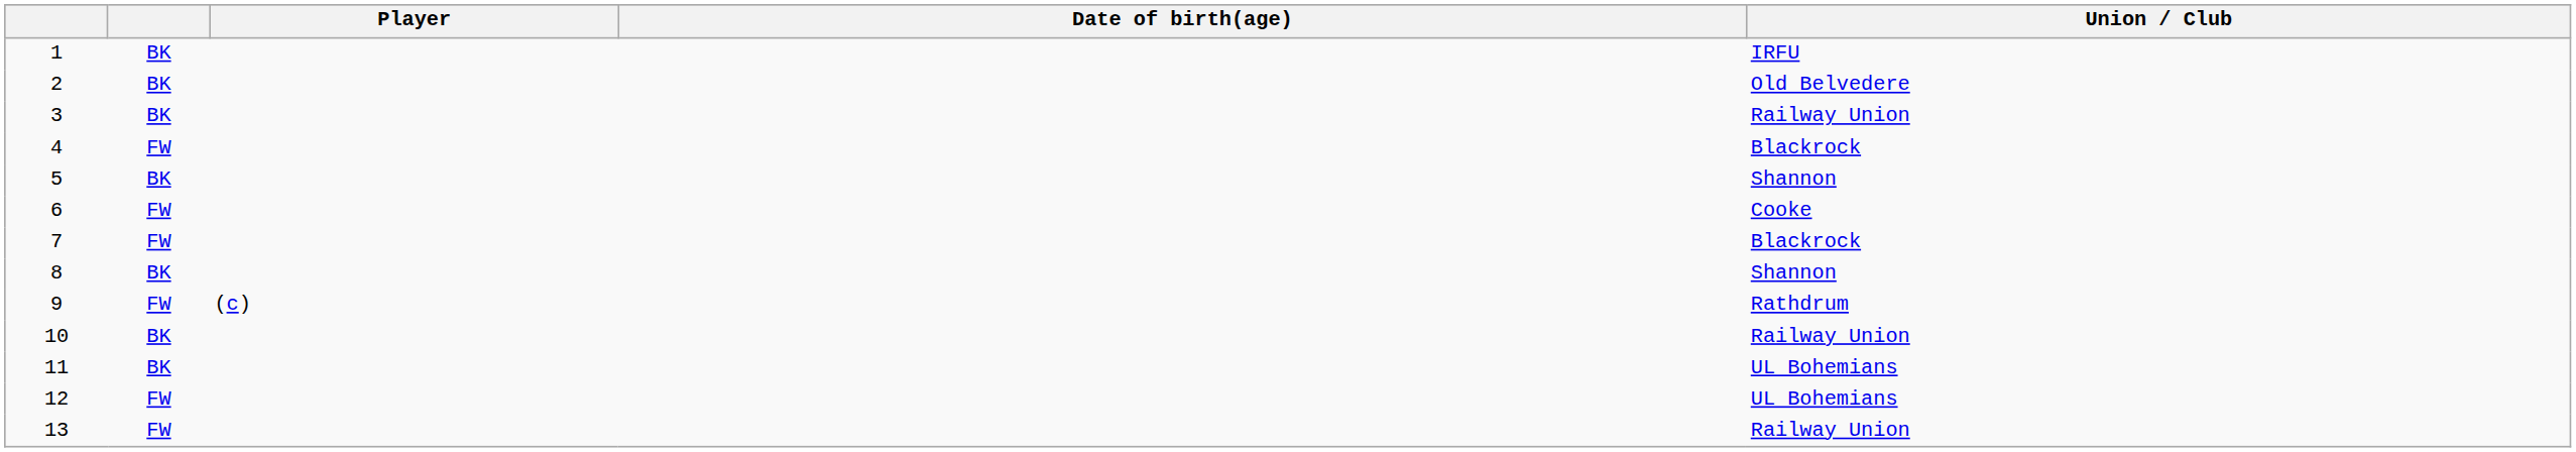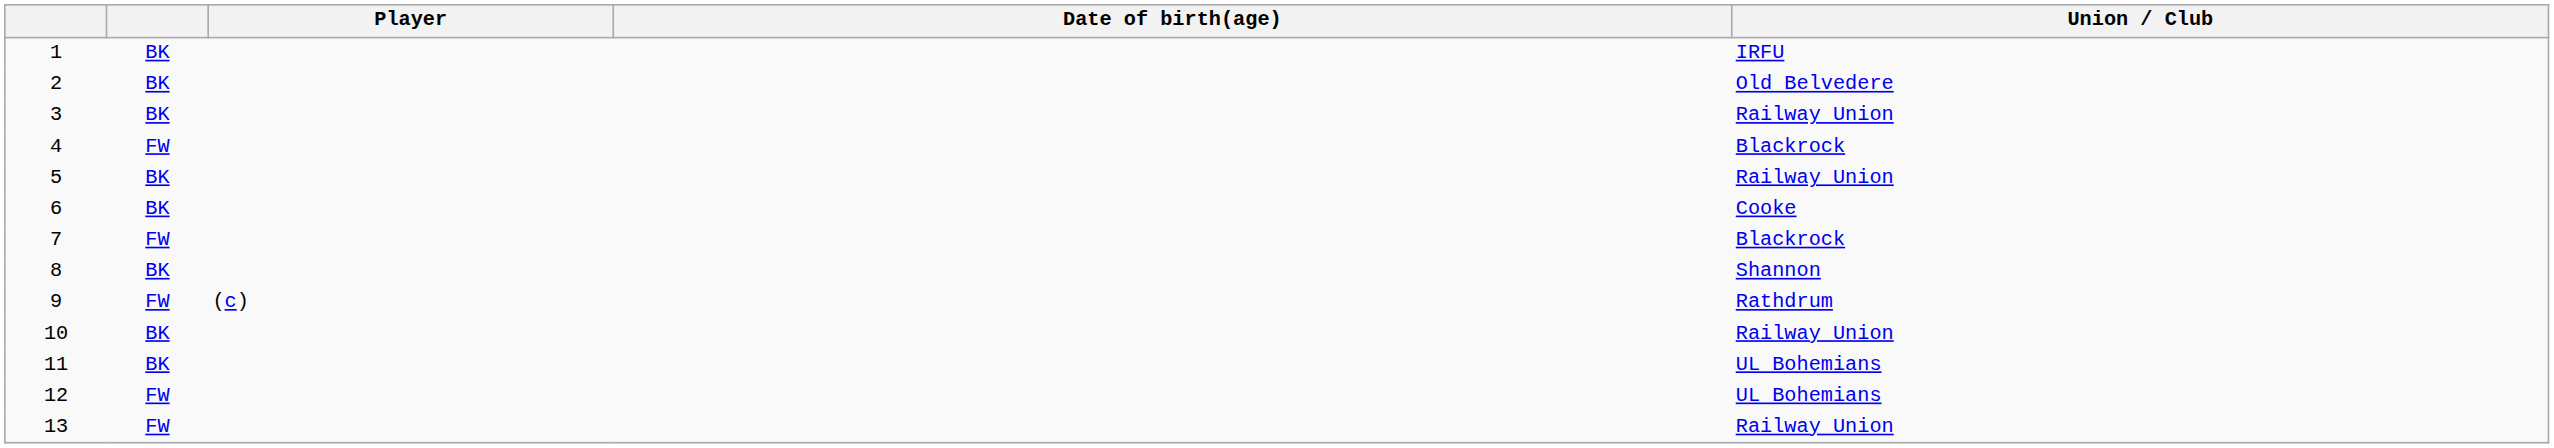5 | Union / Club: Shannon -> Railway Union
6 | column 2: FW -> BK
